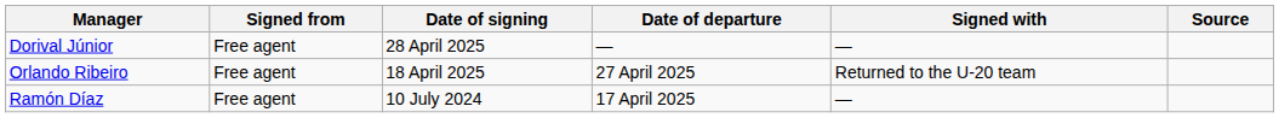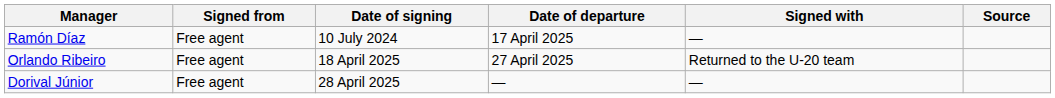rows swapped: Ramón Díaz <-> Dorival Júnior
